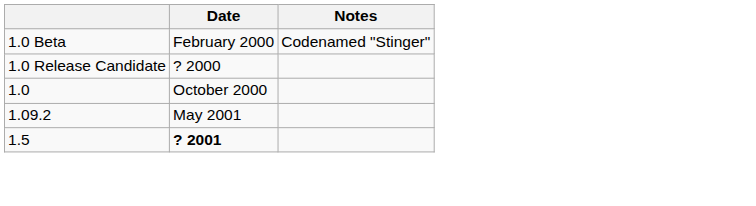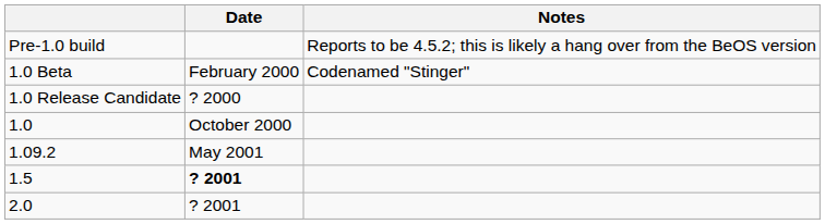+ row: Pre-1.0 build | Reports to be 4.5.2; this is likely a hang over from the BeOS version
+ row: 2.0 | ? 2001
